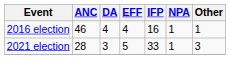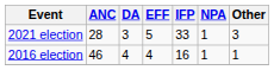rows swapped: 2016 election <-> 2021 election
